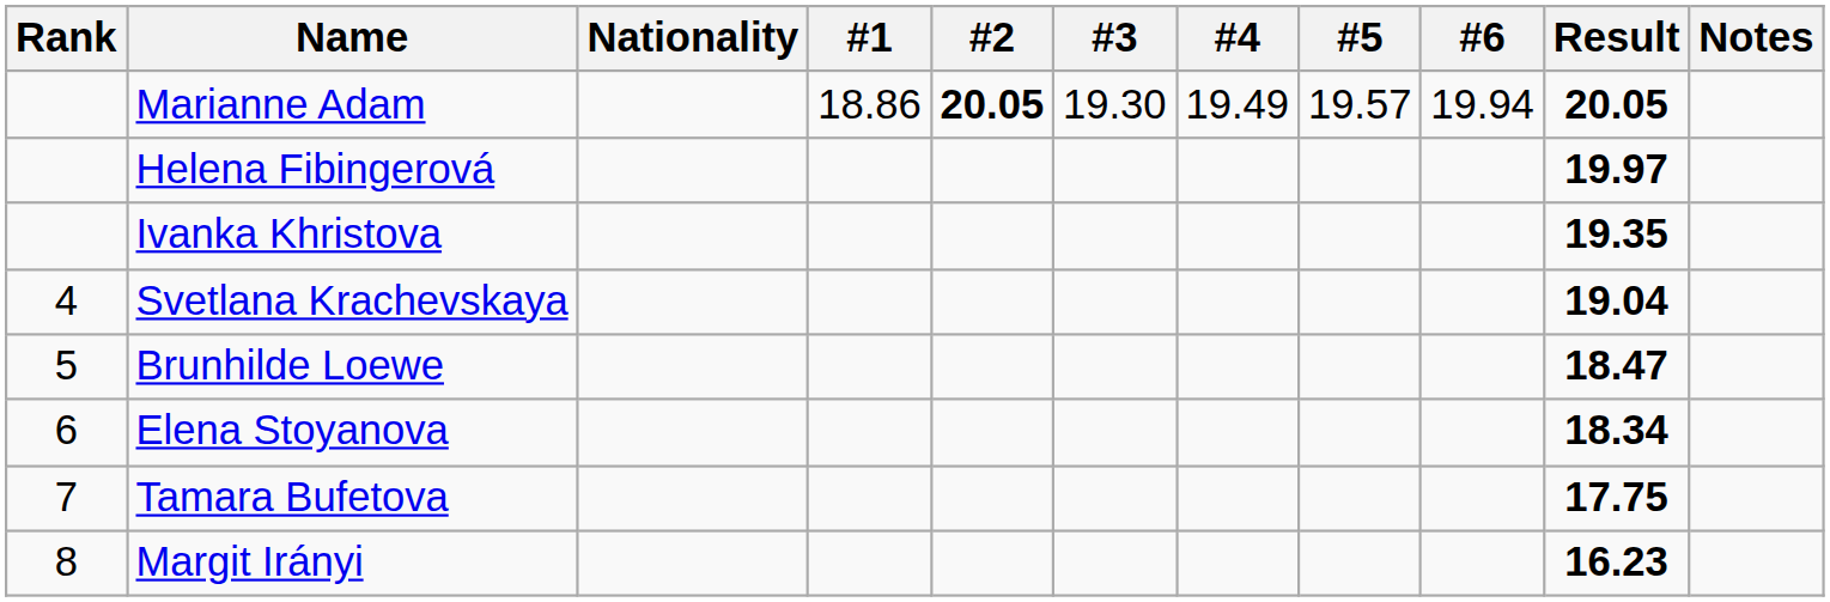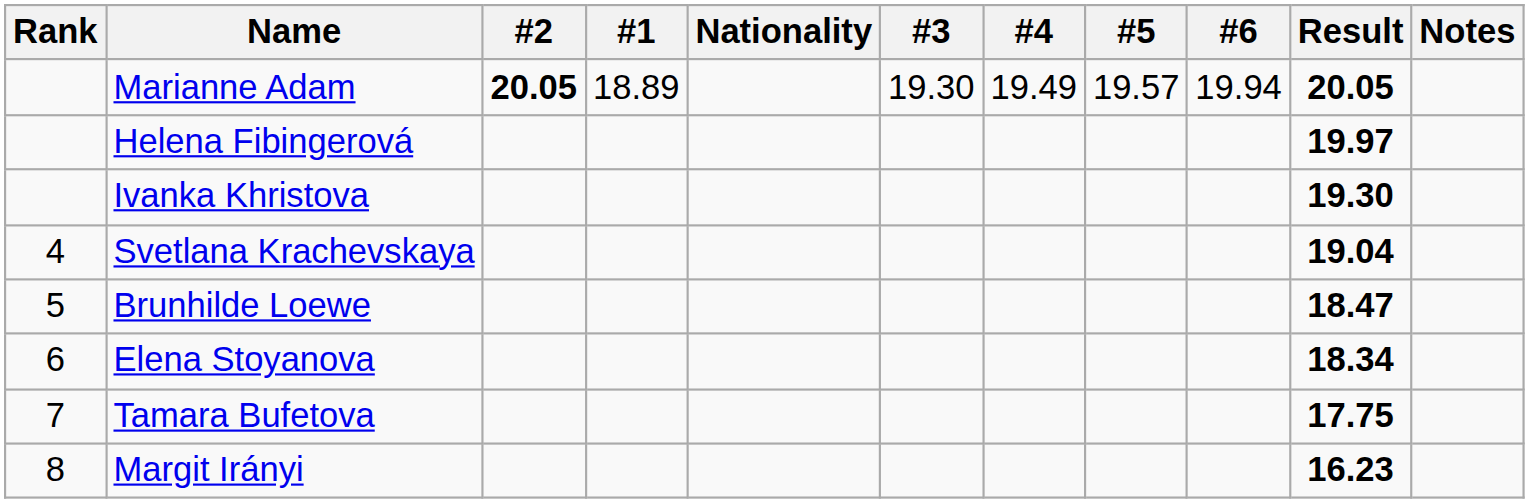columns swapped: Nationality <-> #2
Marianne Adam | #1: 18.86 -> 18.89
Ivanka Khristova | Result: 19.35 -> 19.30
